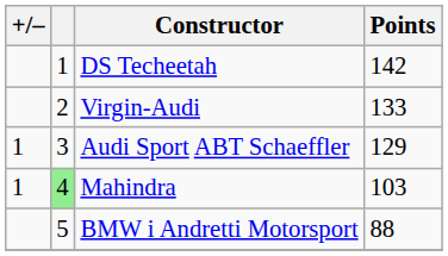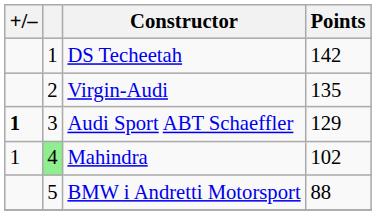Virgin-Audi | Points: 133 -> 135
Audi Sport ABT Schaeffler | +/–: normal -> bold
Mahindra | Points: 103 -> 102
